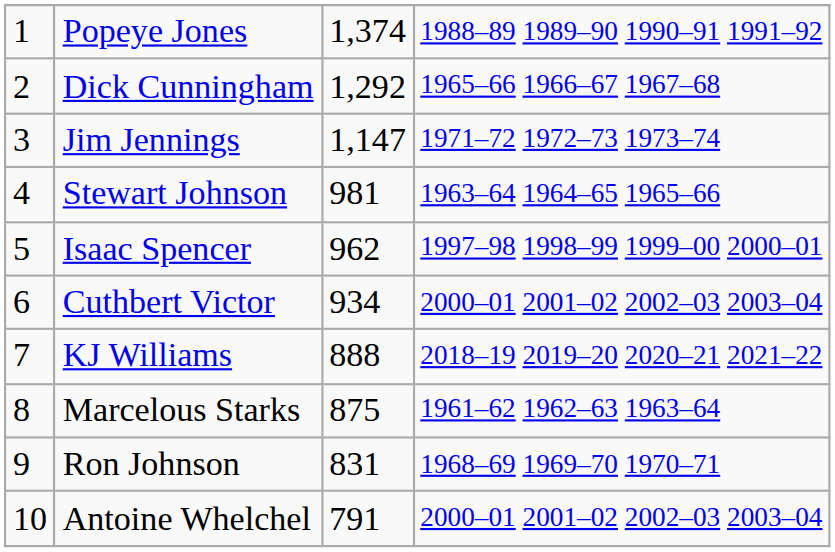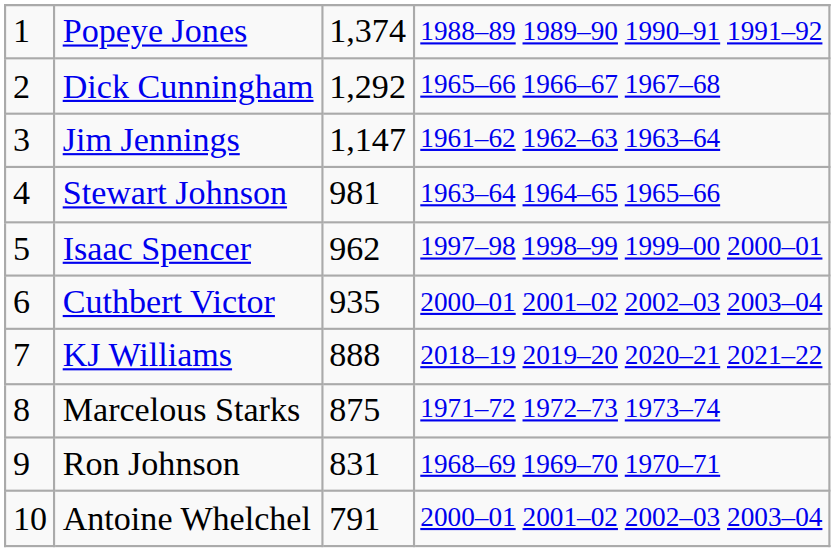Jim Jennings | column 4: 1971–72 1972–73 1973–74 -> 1961–62 1962–63 1963–64
Cuthbert Victor | column 3: 934 -> 935
Marcelous Starks | column 4: 1961–62 1962–63 1963–64 -> 1971–72 1972–73 1973–74
